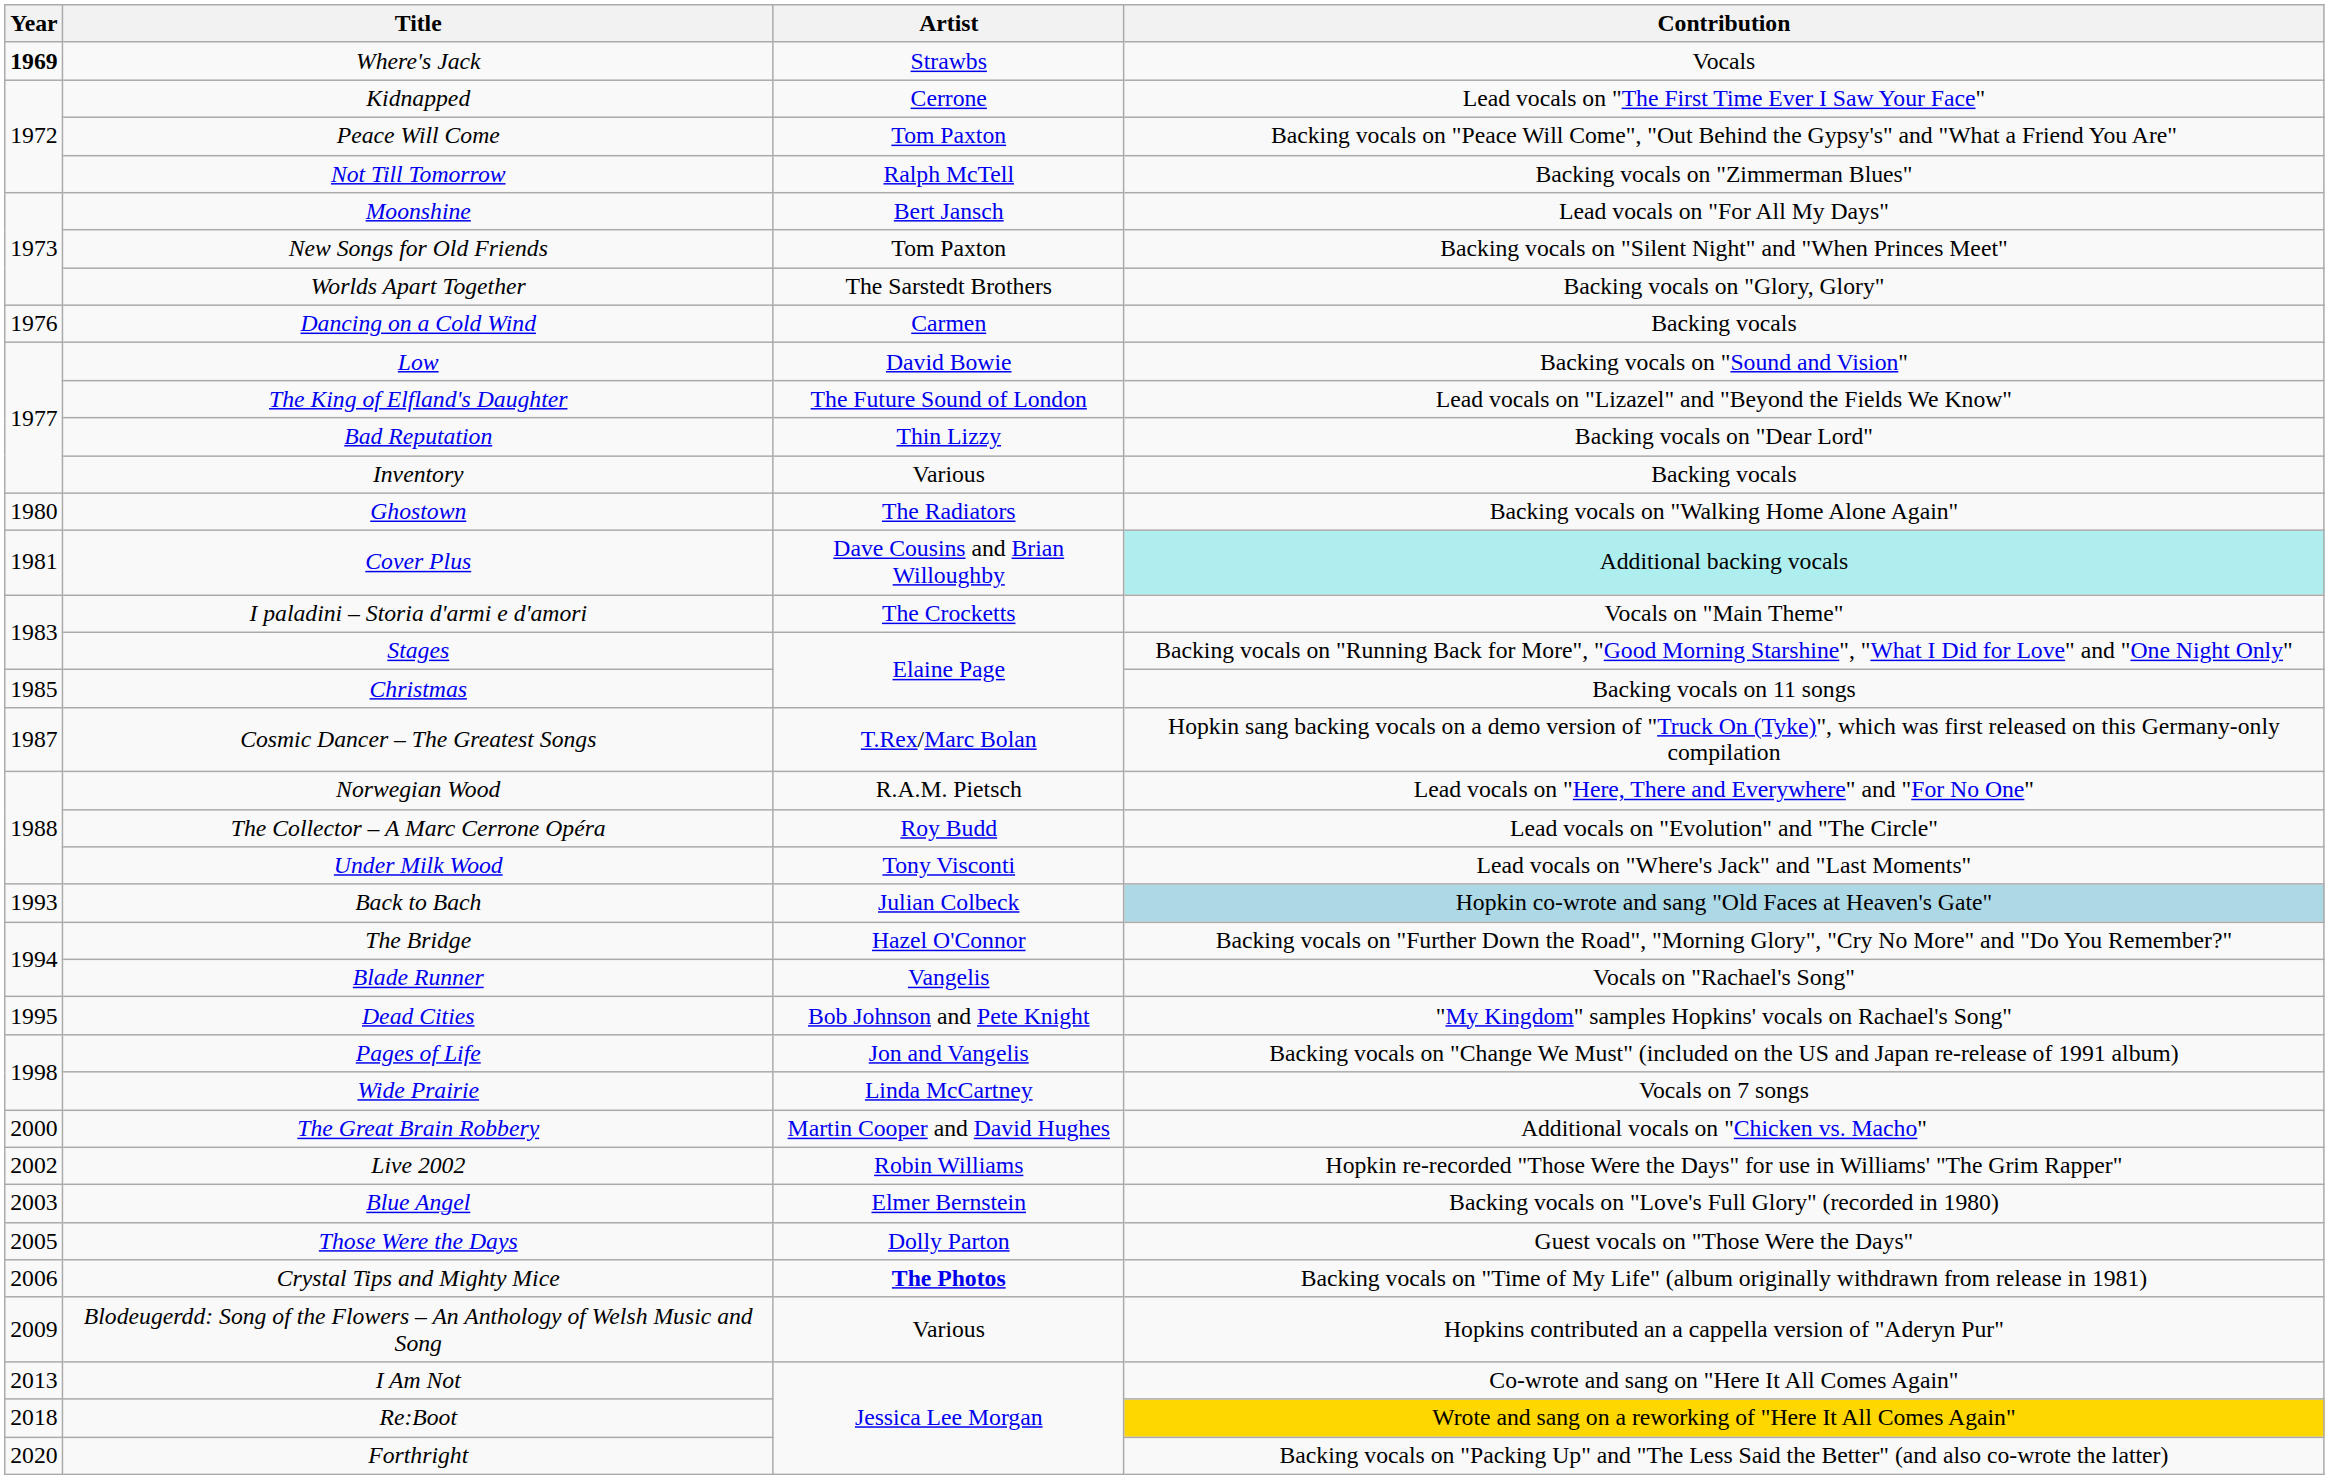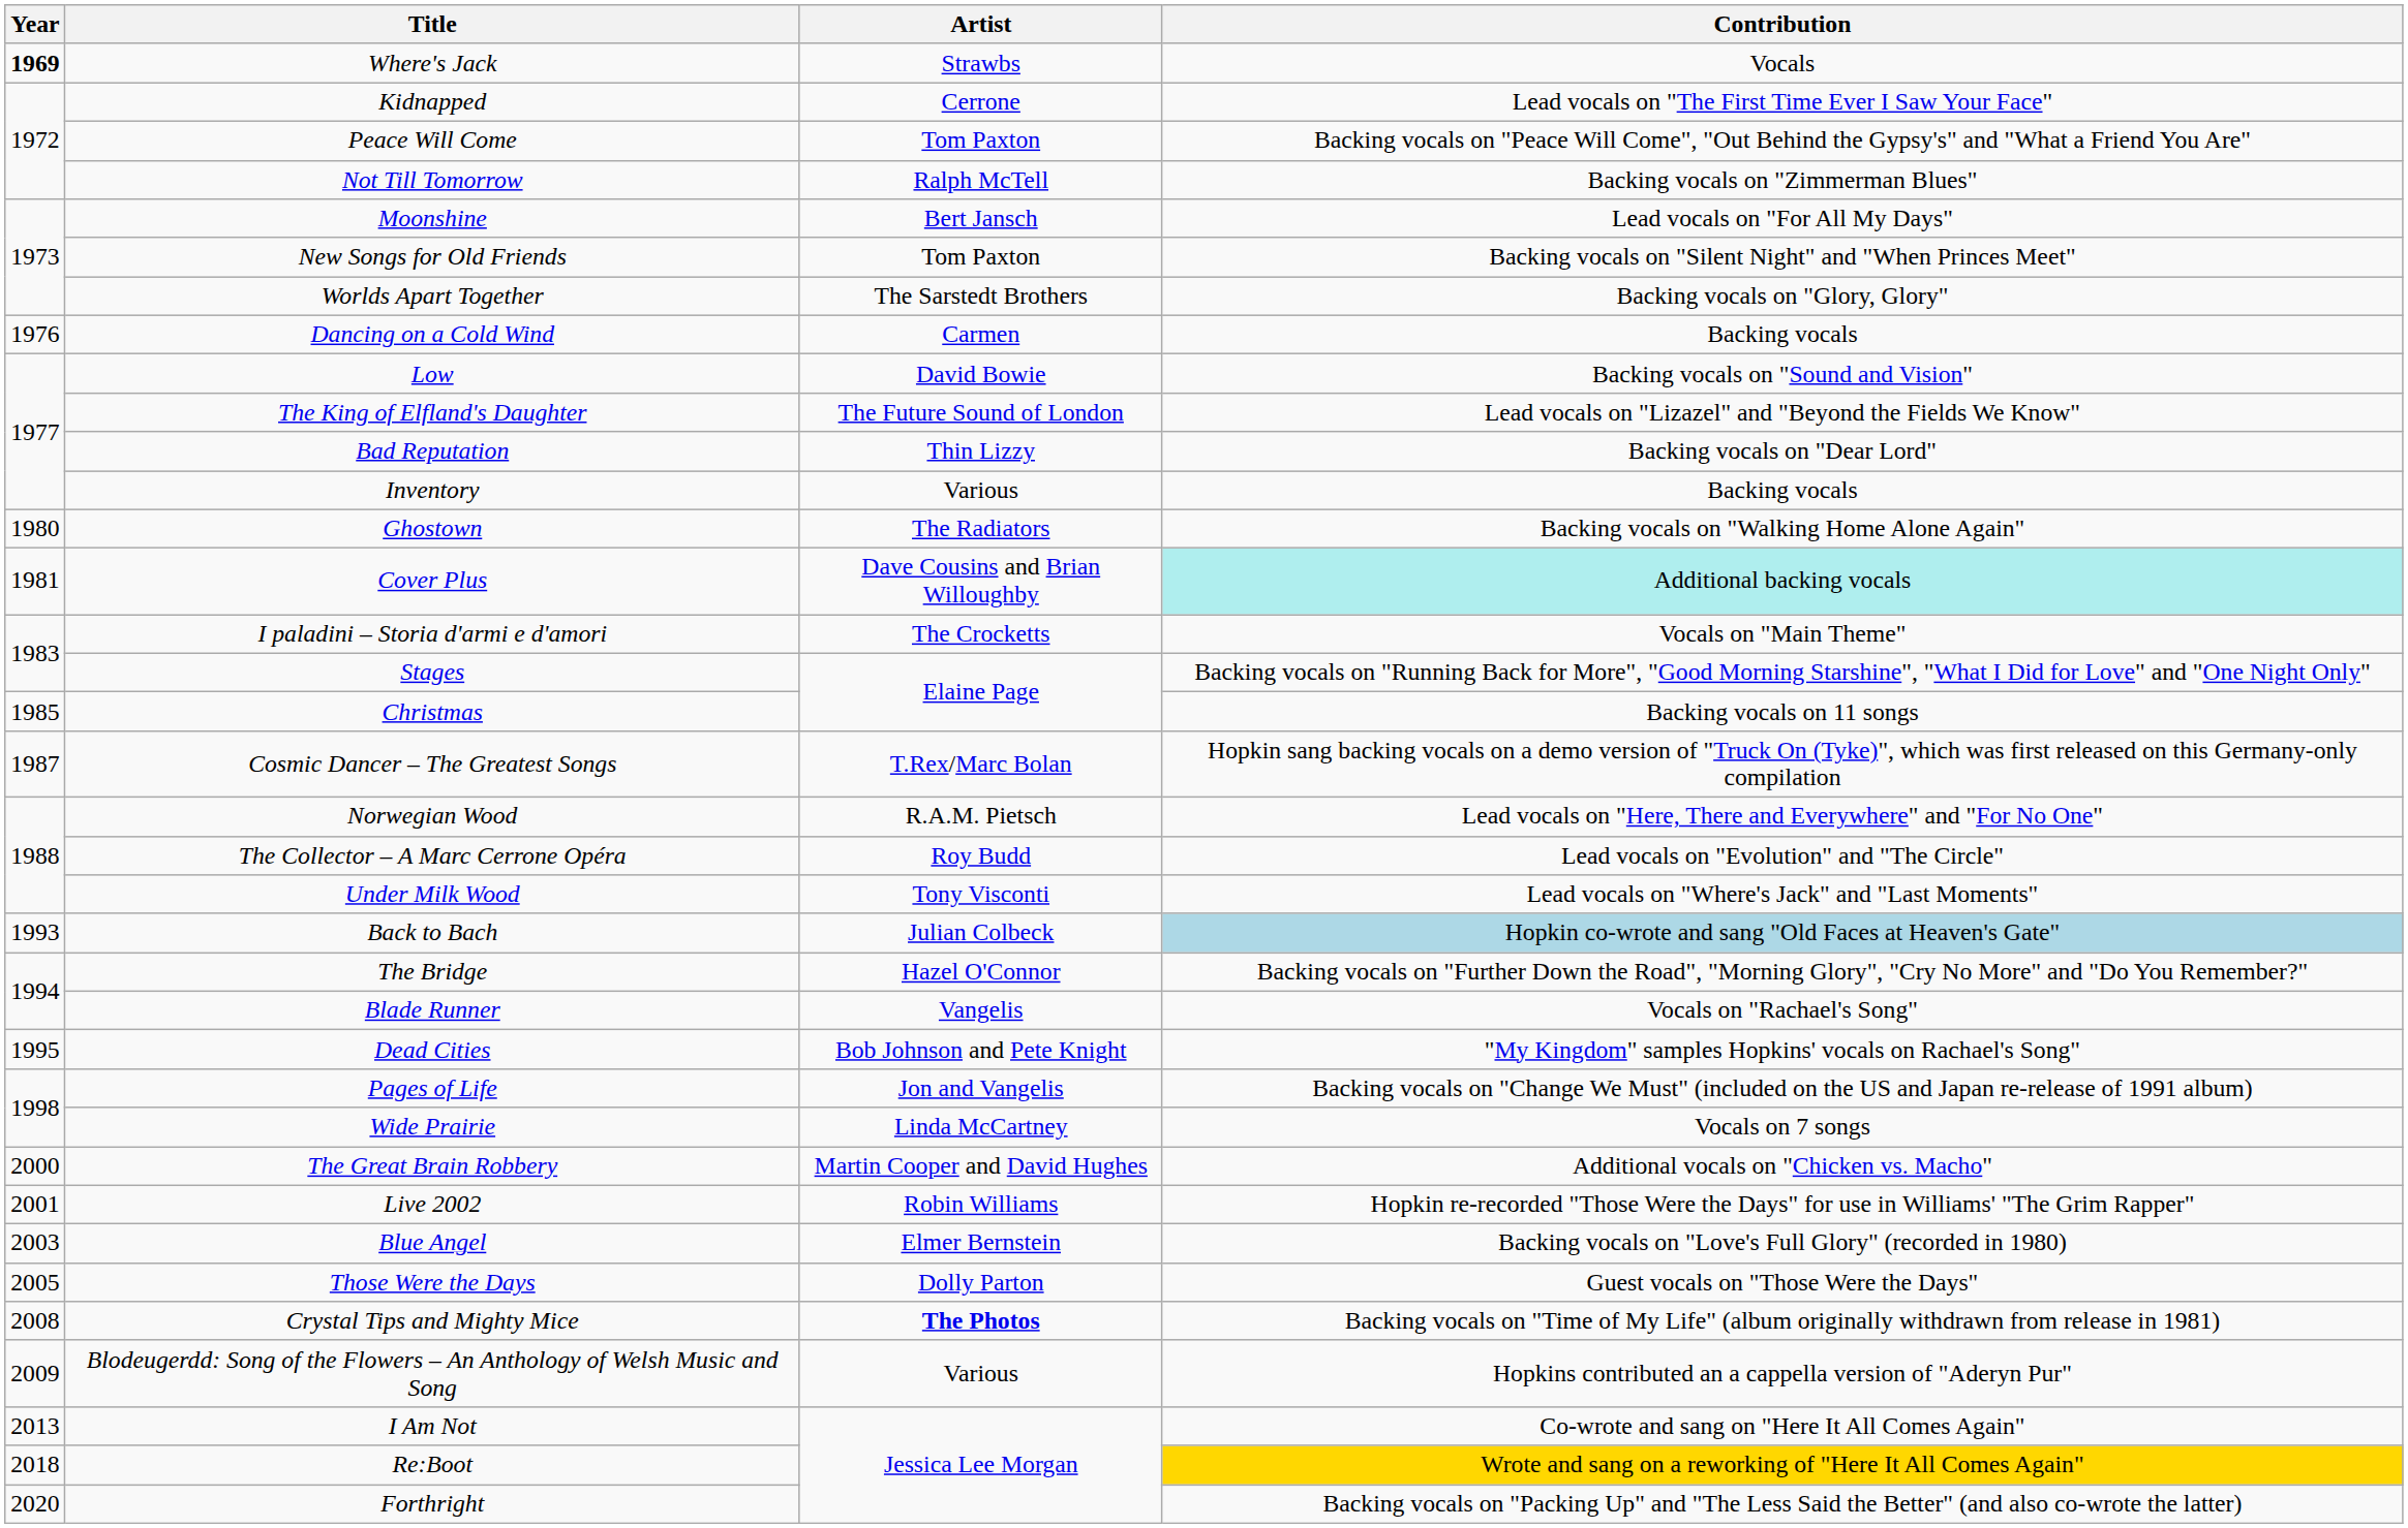Live 2002 | Year: 2002 -> 2001
Crystal Tips and Mighty Mice | Year: 2006 -> 2008
